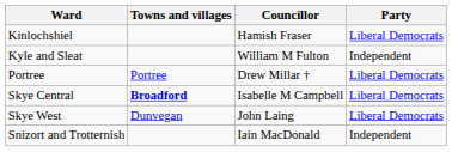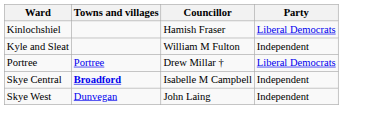Skye Central | Party: Liberal Democrats -> Independent
Skye West | Party: Liberal Democrats -> Independent
- row: Snizort and Trotternish | Iain MacDonald | Independent
